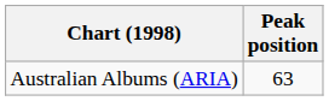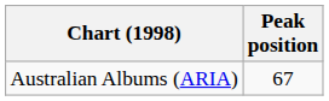Australian Albums (ARIA) | Peak position: 63 -> 67
